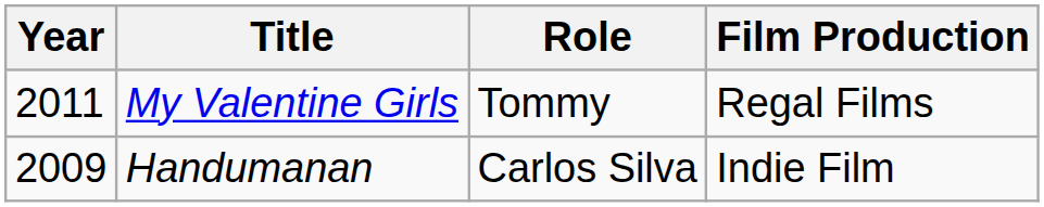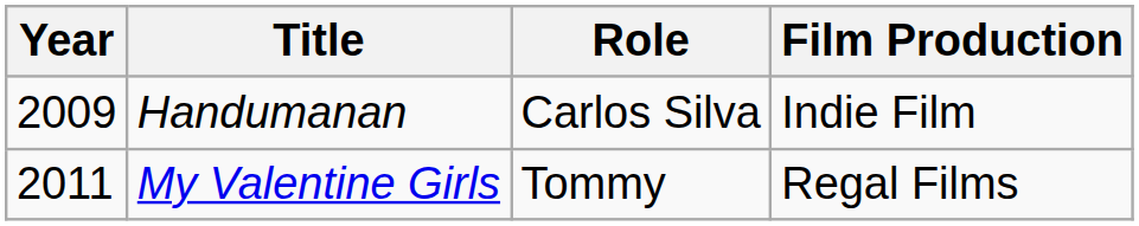rows swapped: Handumanan <-> My Valentine Girls
